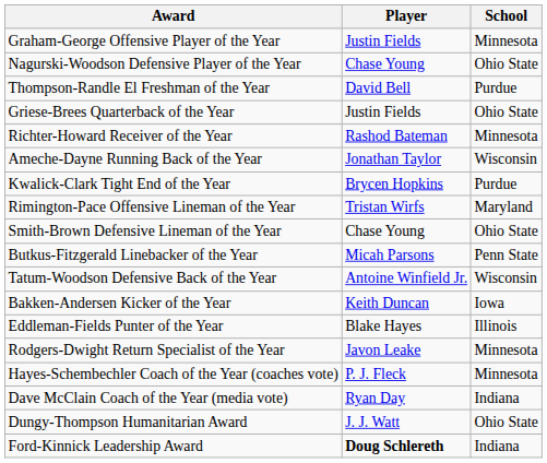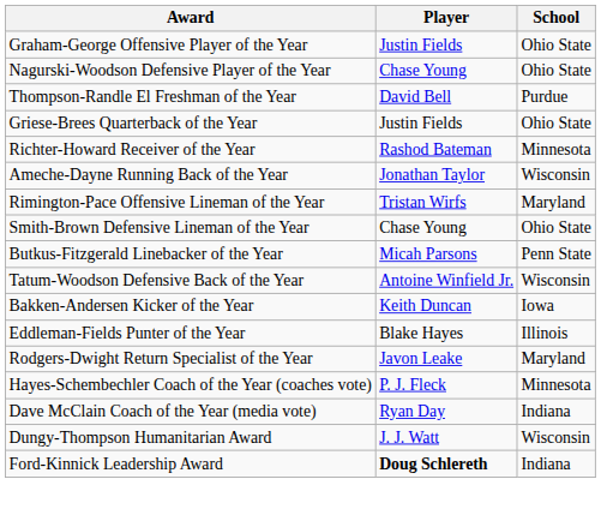Graham-George Offensive Player of the Year | School: Minnesota -> Ohio State
- row: Kwalick-Clark Tight End of the Year | Brycen Hopkins | Purdue
Rodgers-Dwight Return Specialist of the Year | School: Minnesota -> Maryland
Dungy-Thompson Humanitarian Award | School: Ohio State -> Wisconsin
